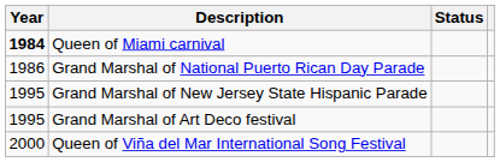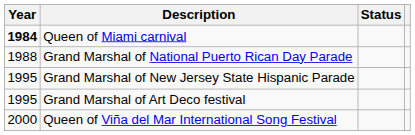Grand Marshal of National Puerto Rican Day Parade | Year: 1986 -> 1988
